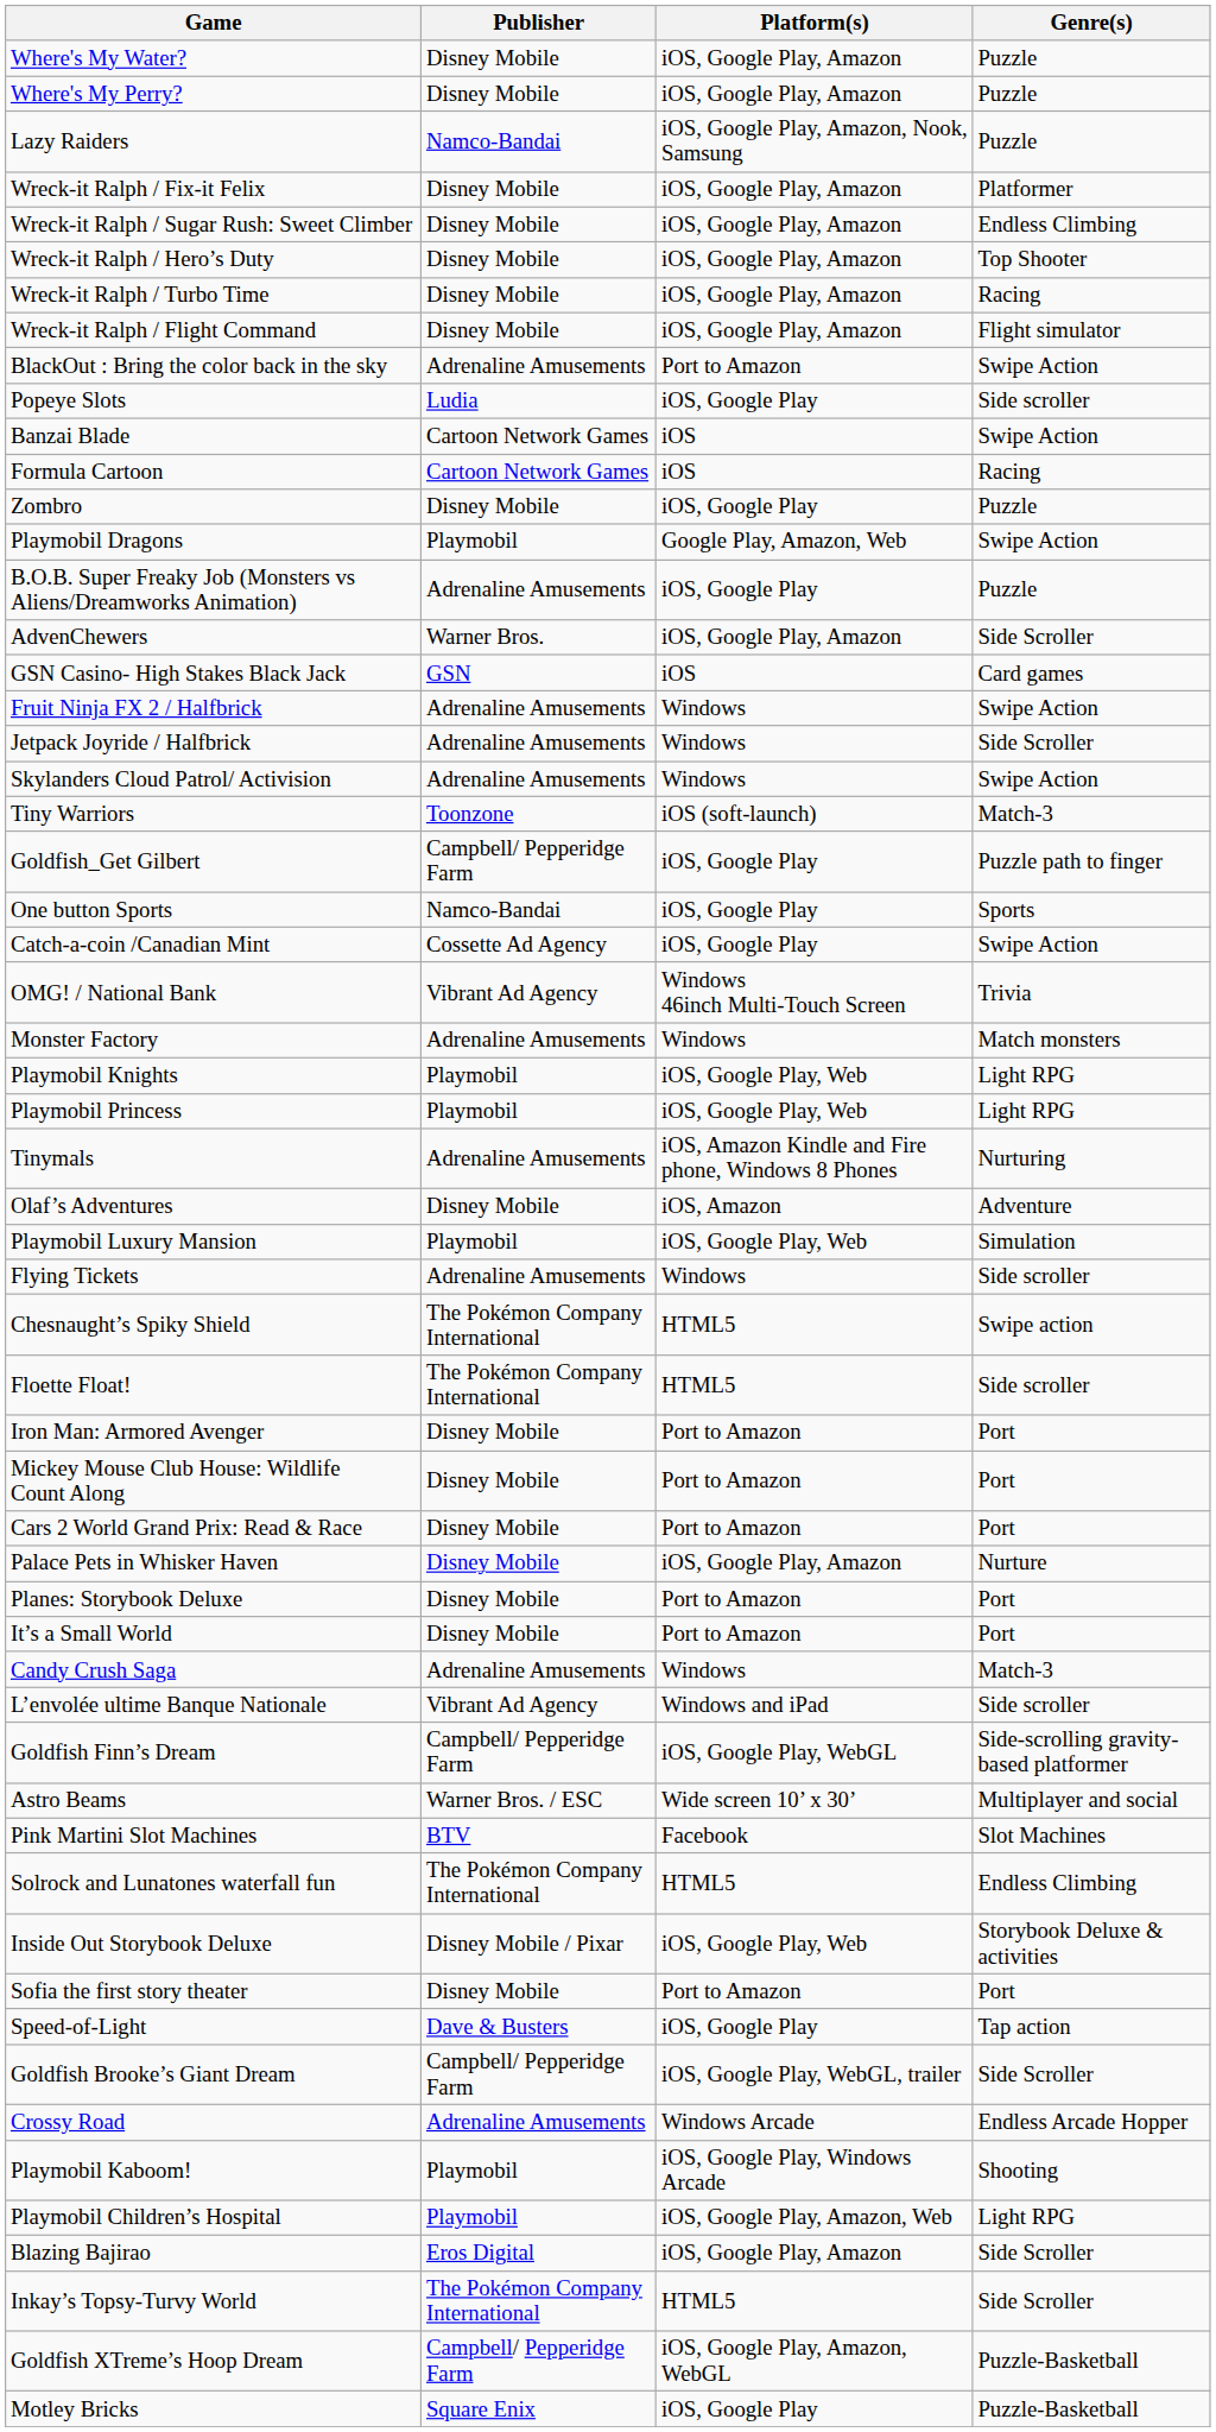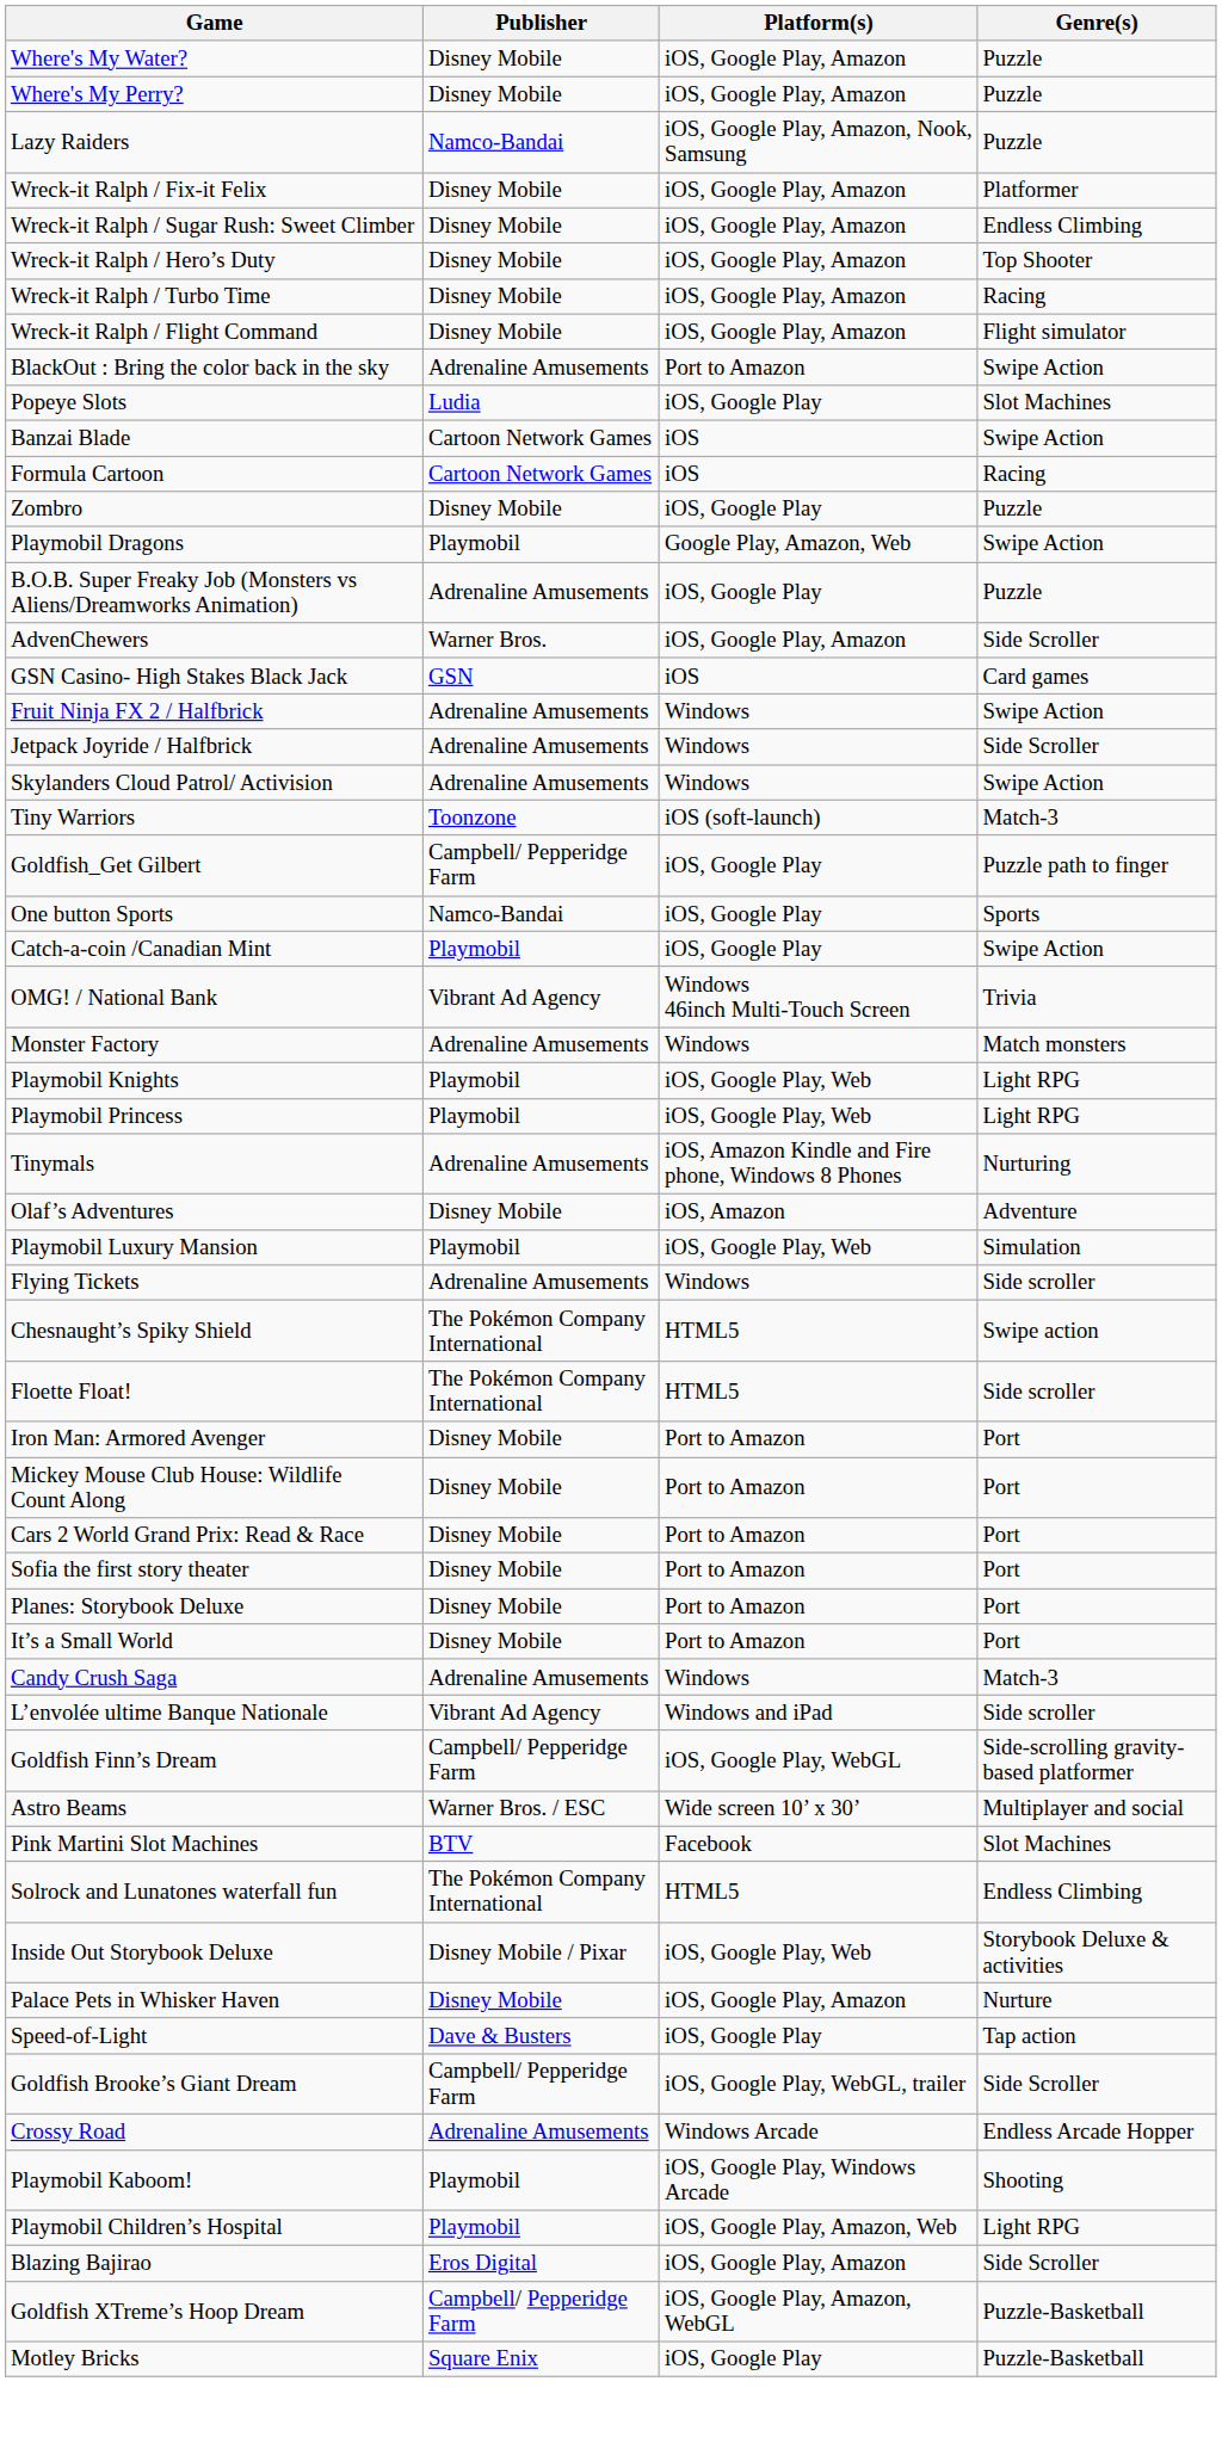Popeye Slots | Genre(s): Side scroller -> Slot Machines
Catch-a-coin /Canadian Mint | Publisher: Cossette Ad Agency -> Playmobil
rows swapped: Sofia the first story theater <-> Palace Pets in Whisker Haven
- row: Inkay’s Topsy-Turvy World | The Pokémon Company International | HTML5 | Side Scroller
